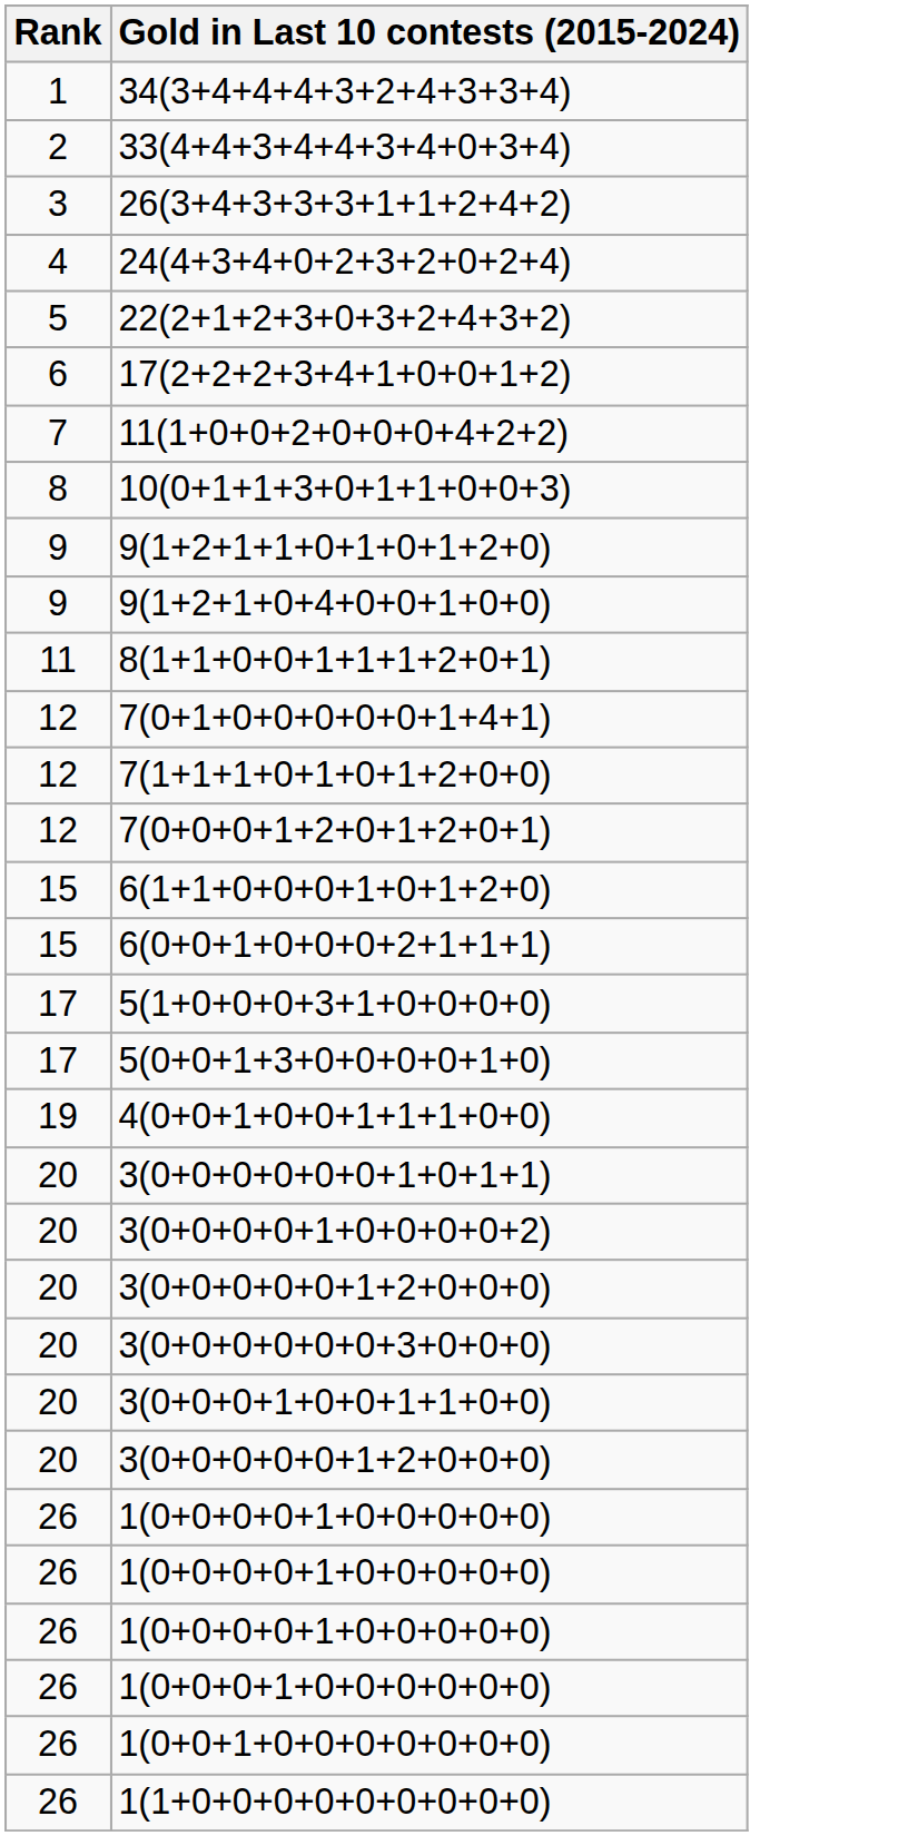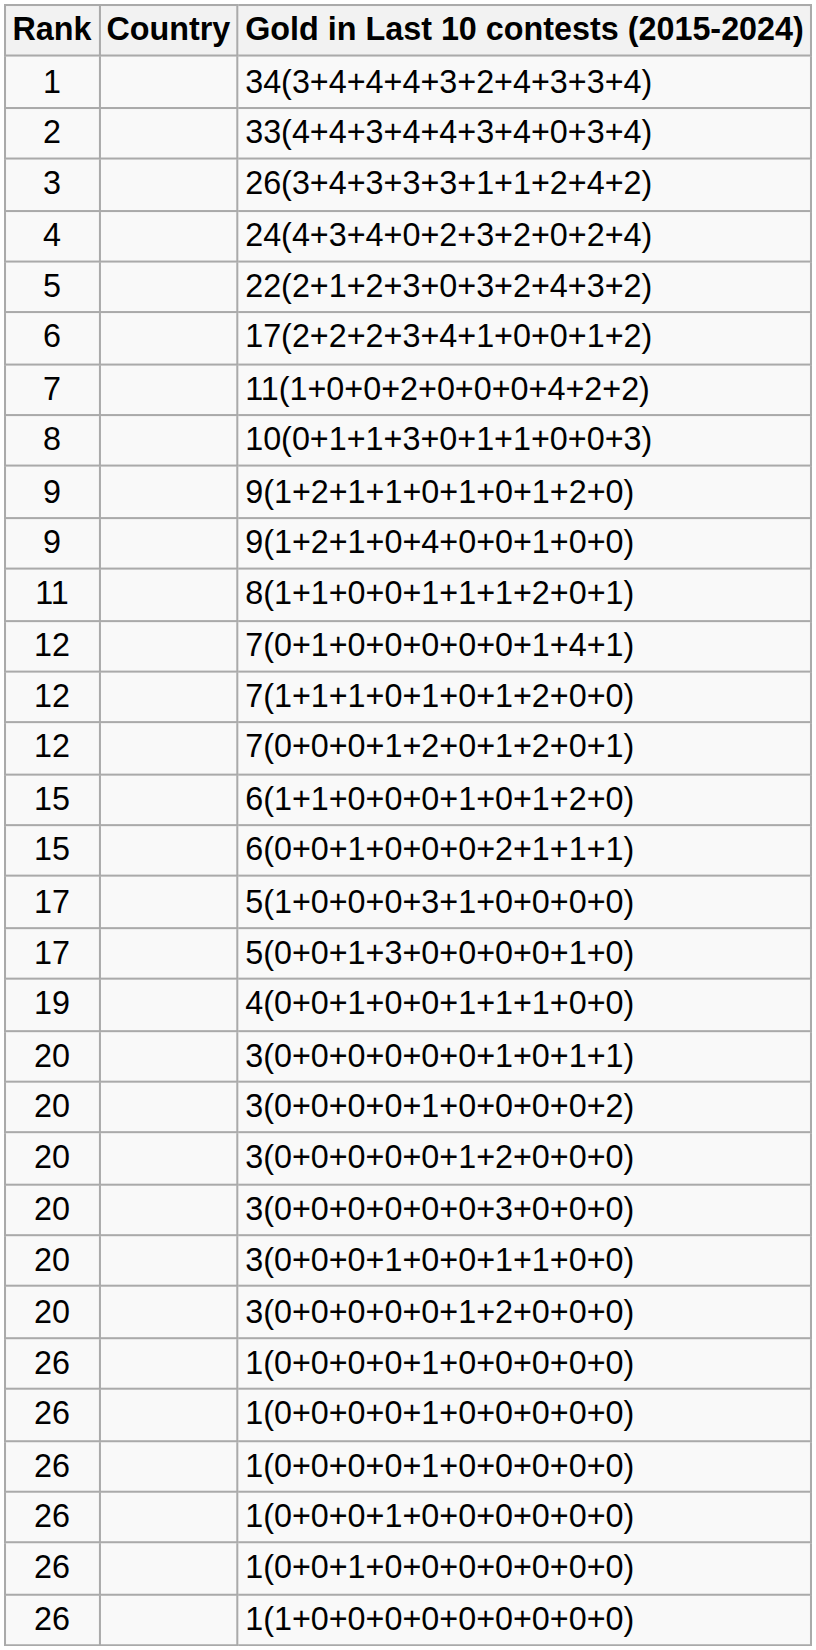+ column: Country
